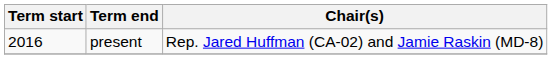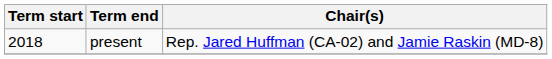present | Term start: 2016 -> 2018
